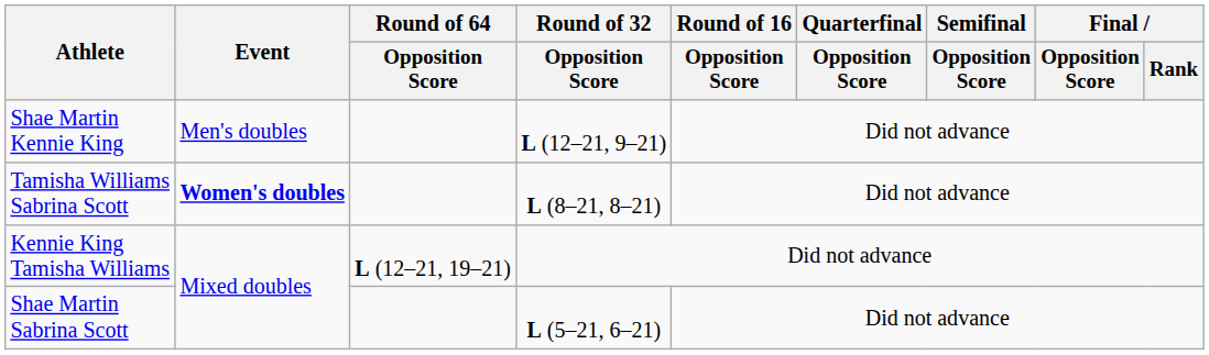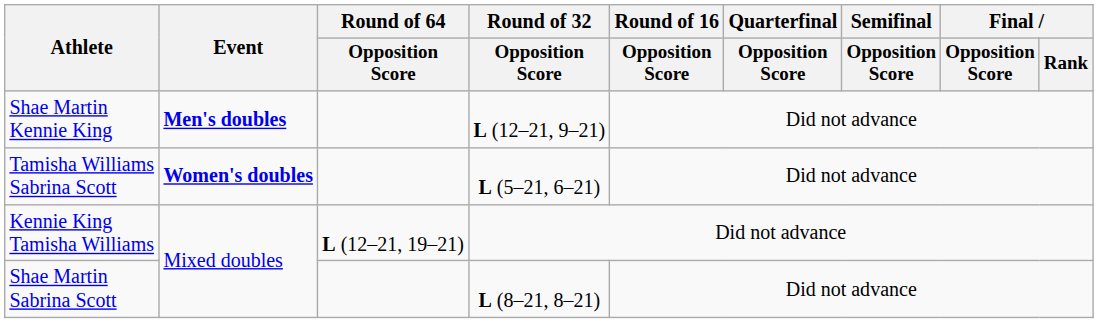Shae Martin Kennie King | Event: normal -> bold
Tamisha Williams Sabrina Scott | Round of 32 / Opposition Score: L (8–21, 8–21) -> L (5–21, 6–21)
Shae Martin Sabrina Scott | Round of 32 / Opposition Score: L (5–21, 6–21) -> L (8–21, 8–21)
